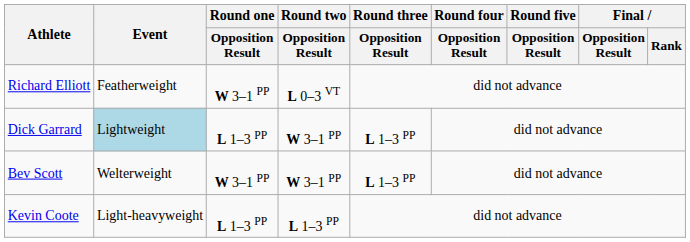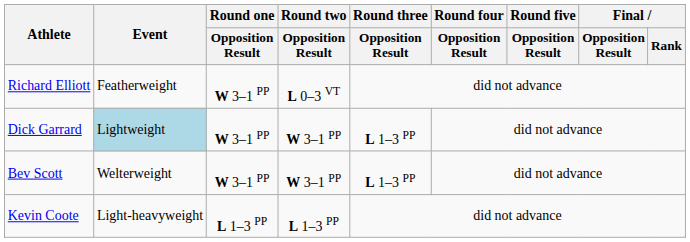Dick Garrard | Round one / Opposition Result: L 1–3 PP -> W 3–1 PP
